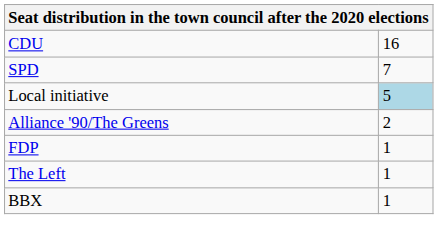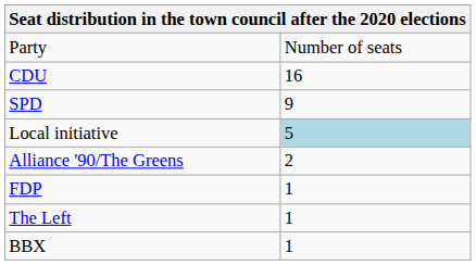+ row: Party | Number of seats
SPD | column 2: 7 -> 9
